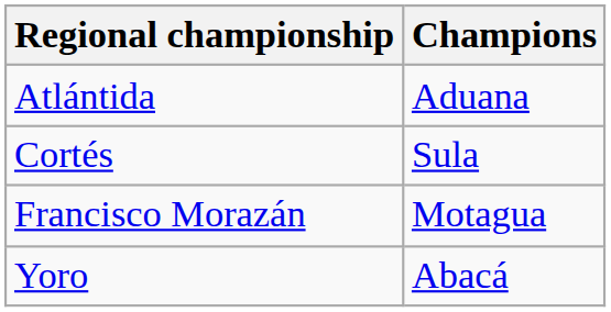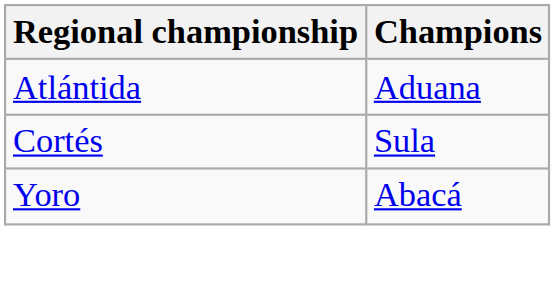- row: Francisco Morazán | Motagua
